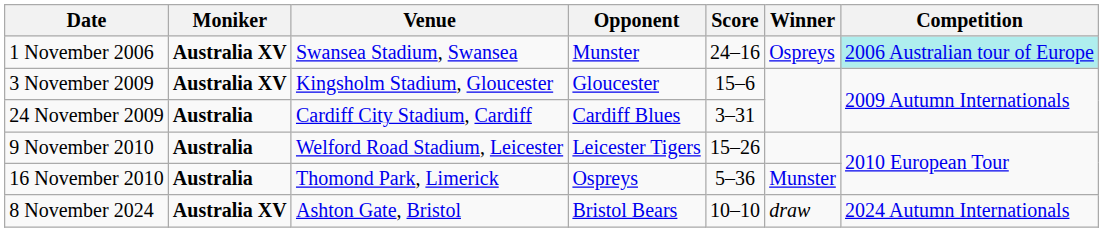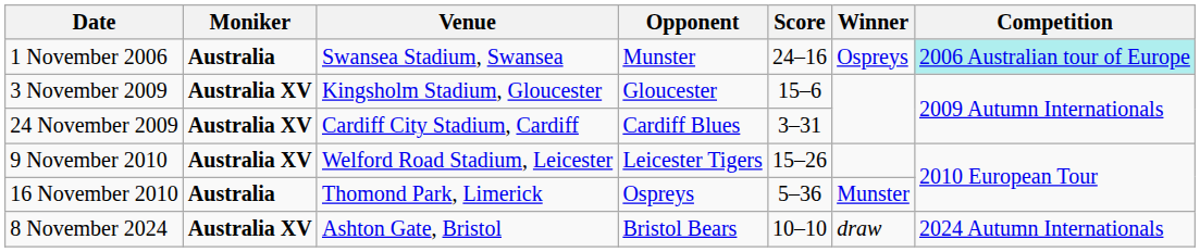1 November 2006 | Moniker: Australia XV -> Australia
24 November 2009 | Moniker: Australia -> Australia XV
9 November 2010 | Moniker: Australia -> Australia XV
